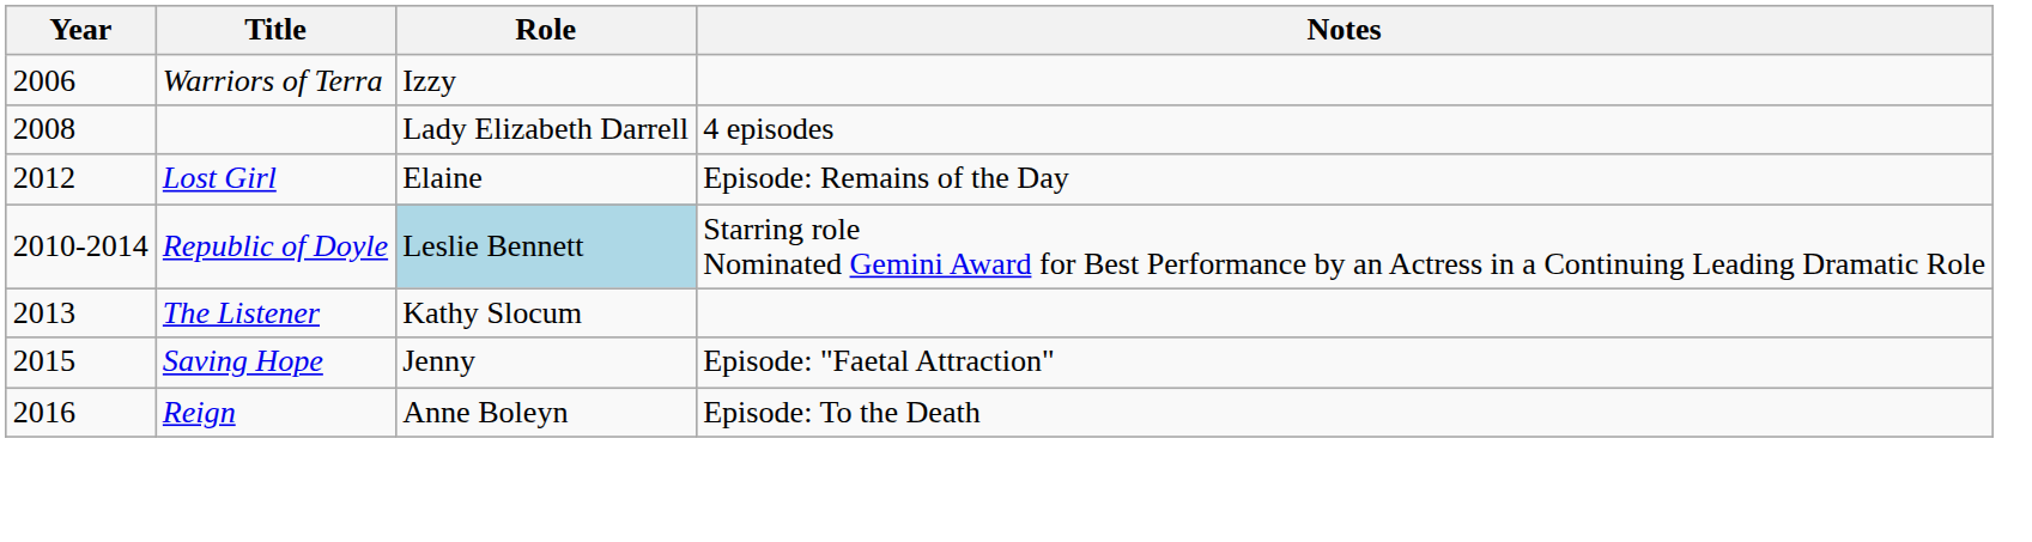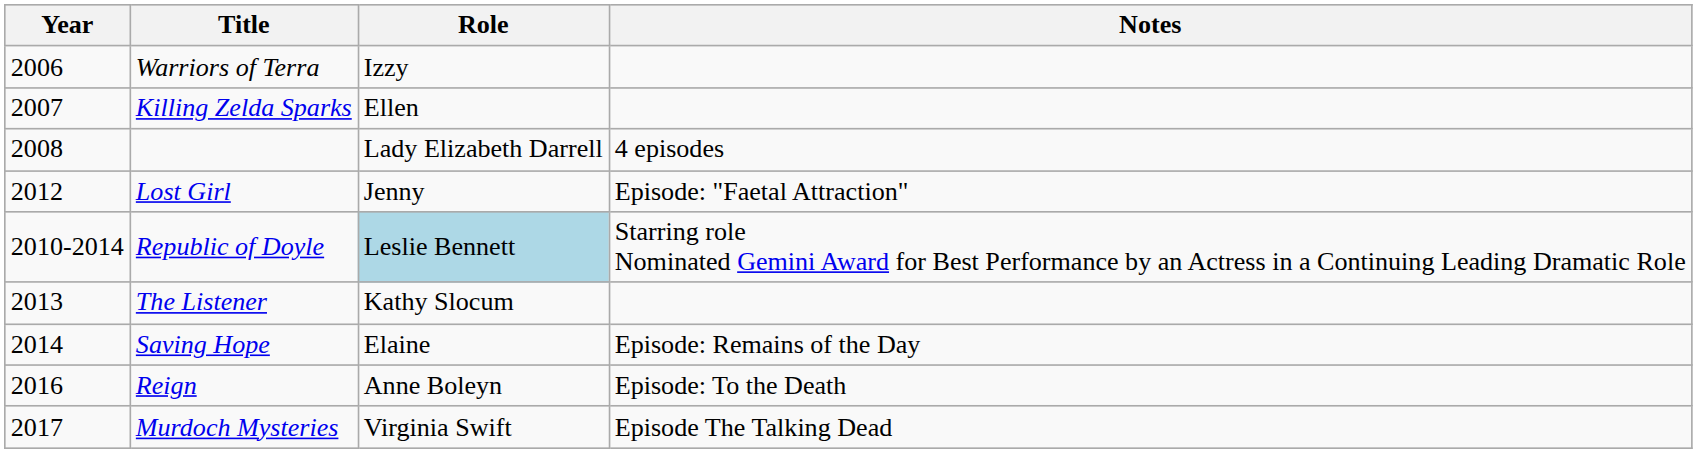+ row: 2007 | Killing Zelda Sparks | Ellen
Lost Girl | Role: Elaine -> Jenny
Lost Girl | Notes: Episode: Remains of the Day -> Episode: "Faetal Attraction"
Saving Hope | Year: 2015 -> 2014
Saving Hope | Role: Jenny -> Elaine
Saving Hope | Notes: Episode: "Faetal Attraction" -> Episode: Remains of the Day
+ row: 2017 | Murdoch Mysteries | Virginia Swift | Episode The Talking Dead
